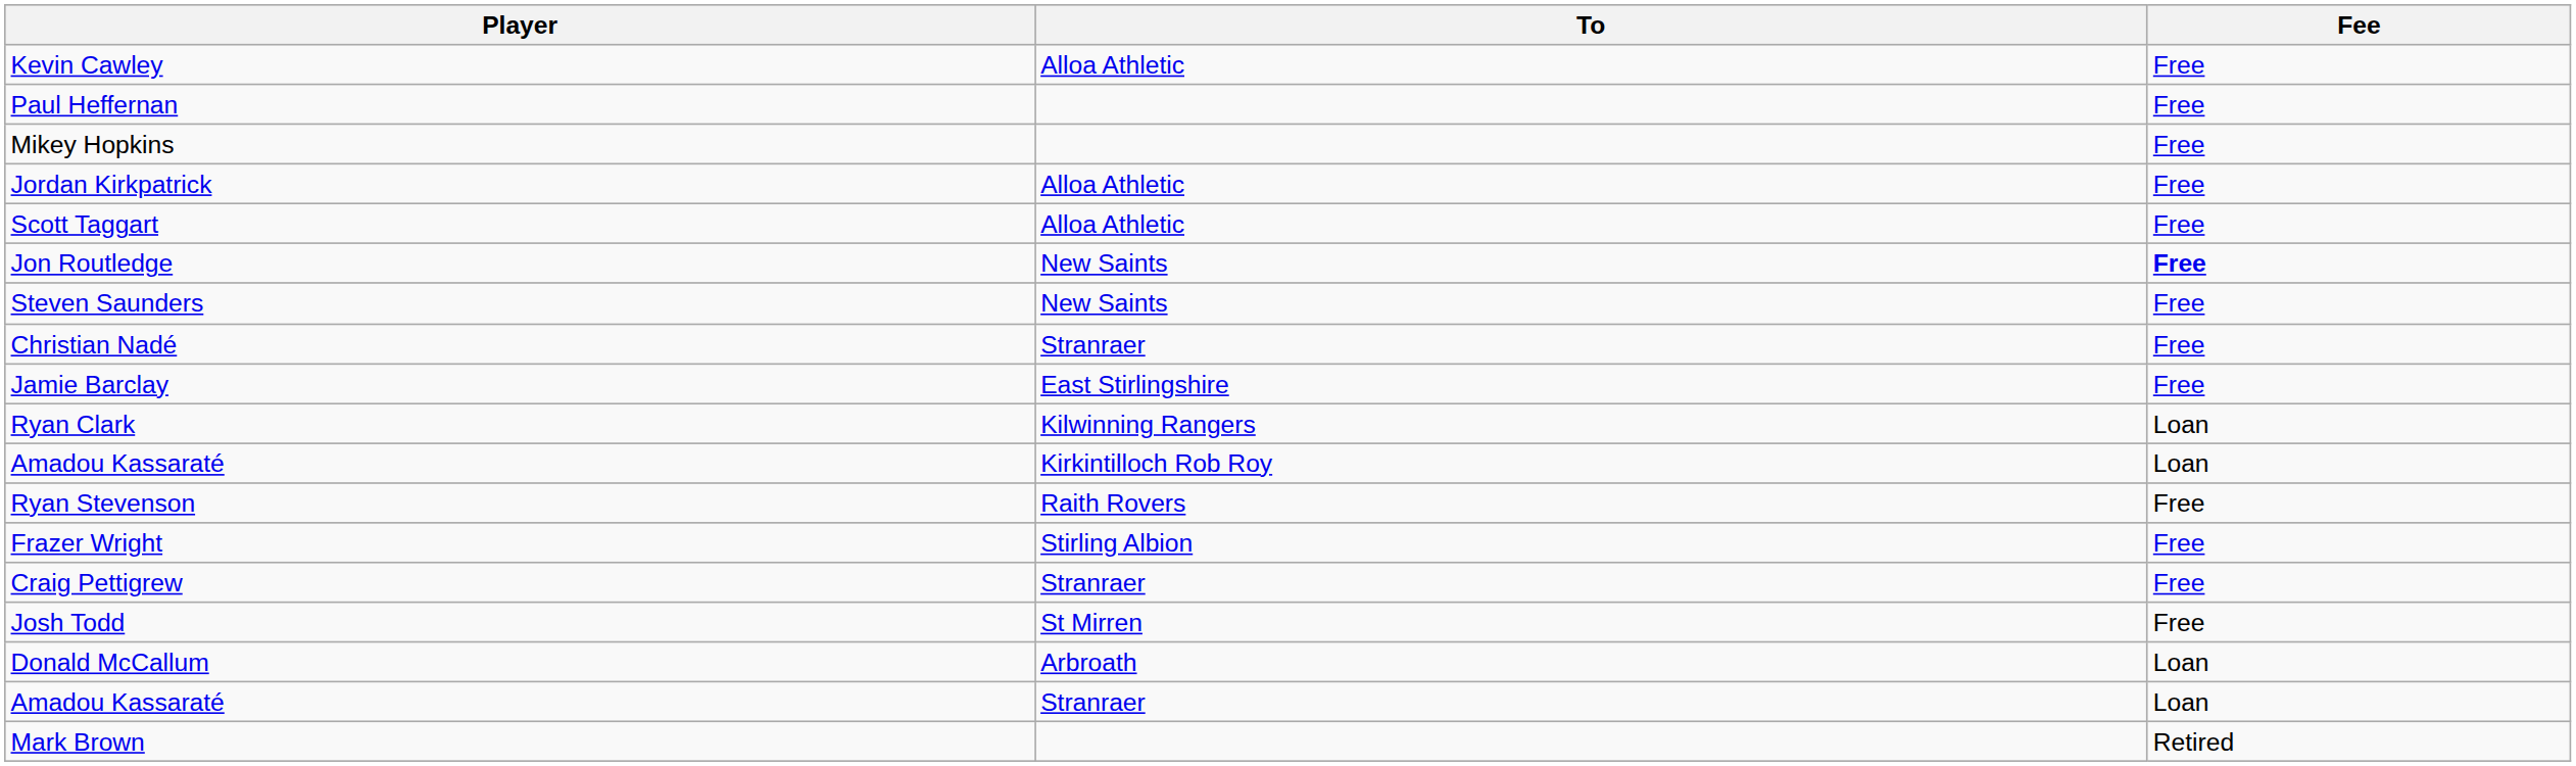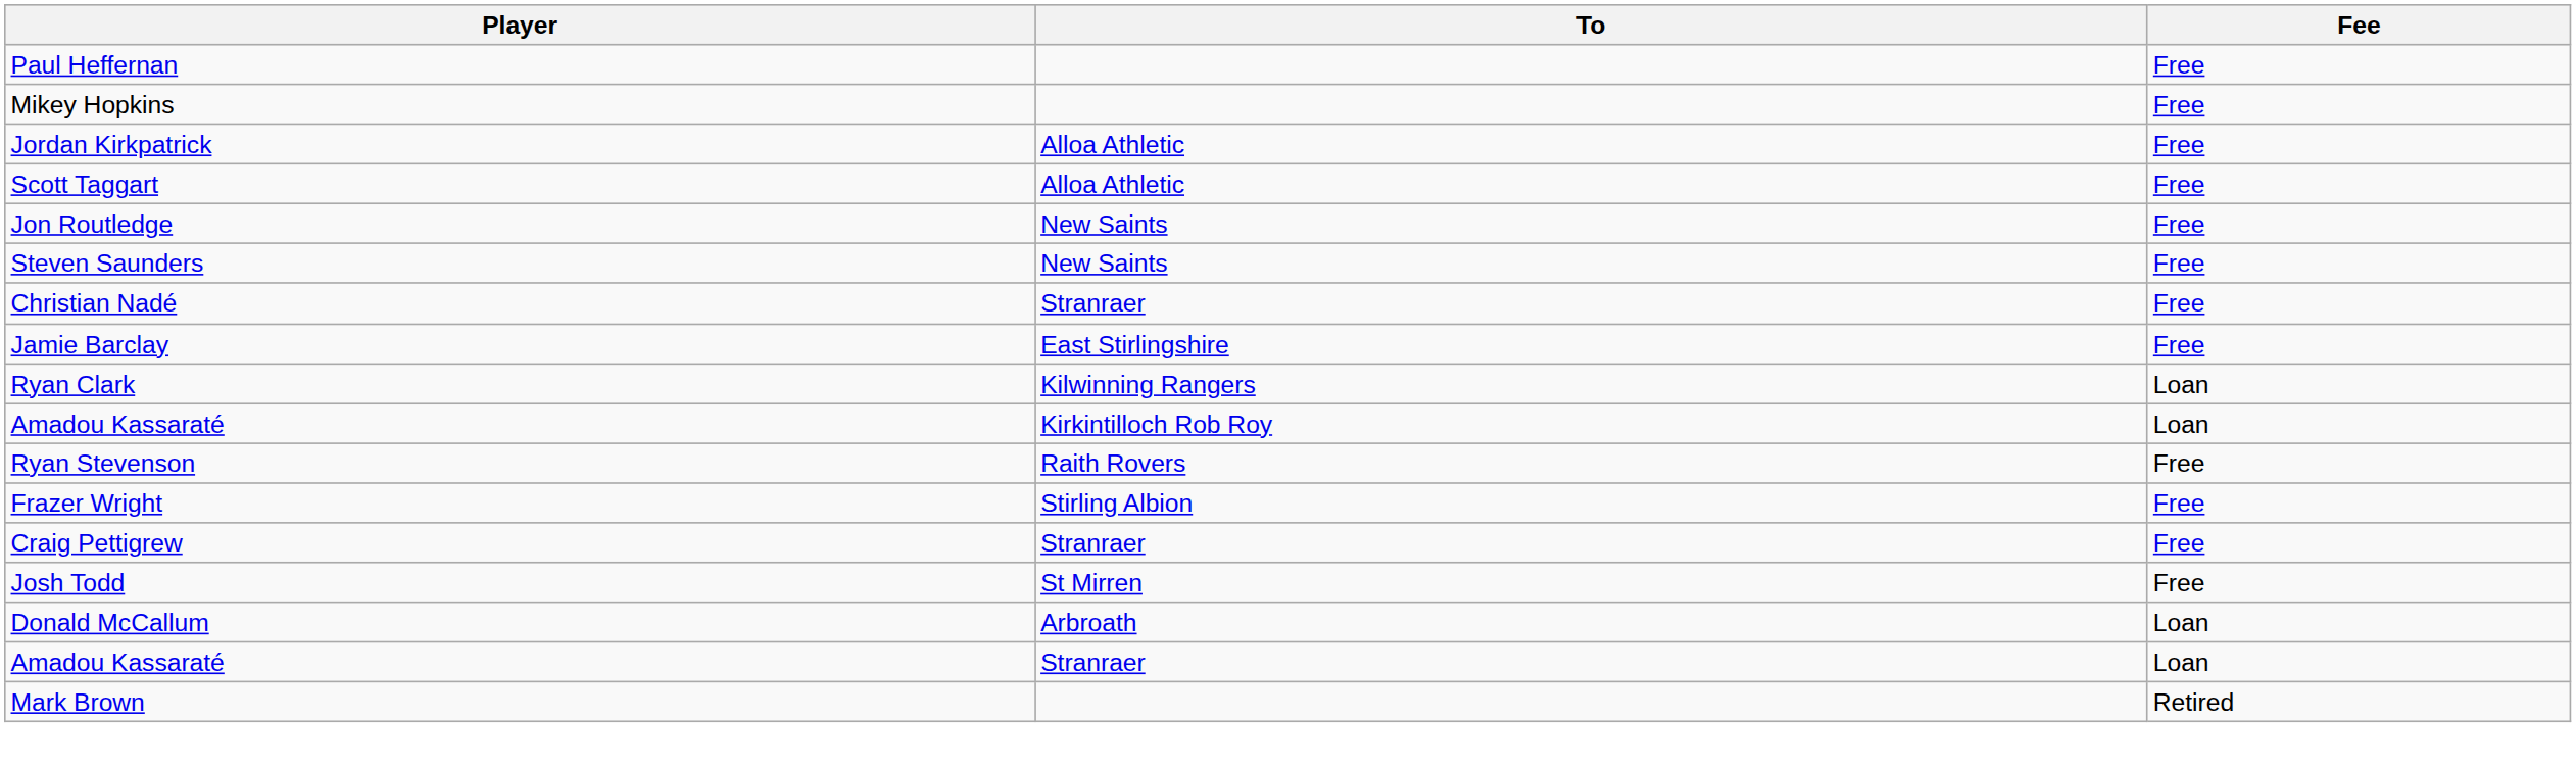- row: Kevin Cawley | Alloa Athletic | Free
Jon Routledge | Fee: bold -> normal
